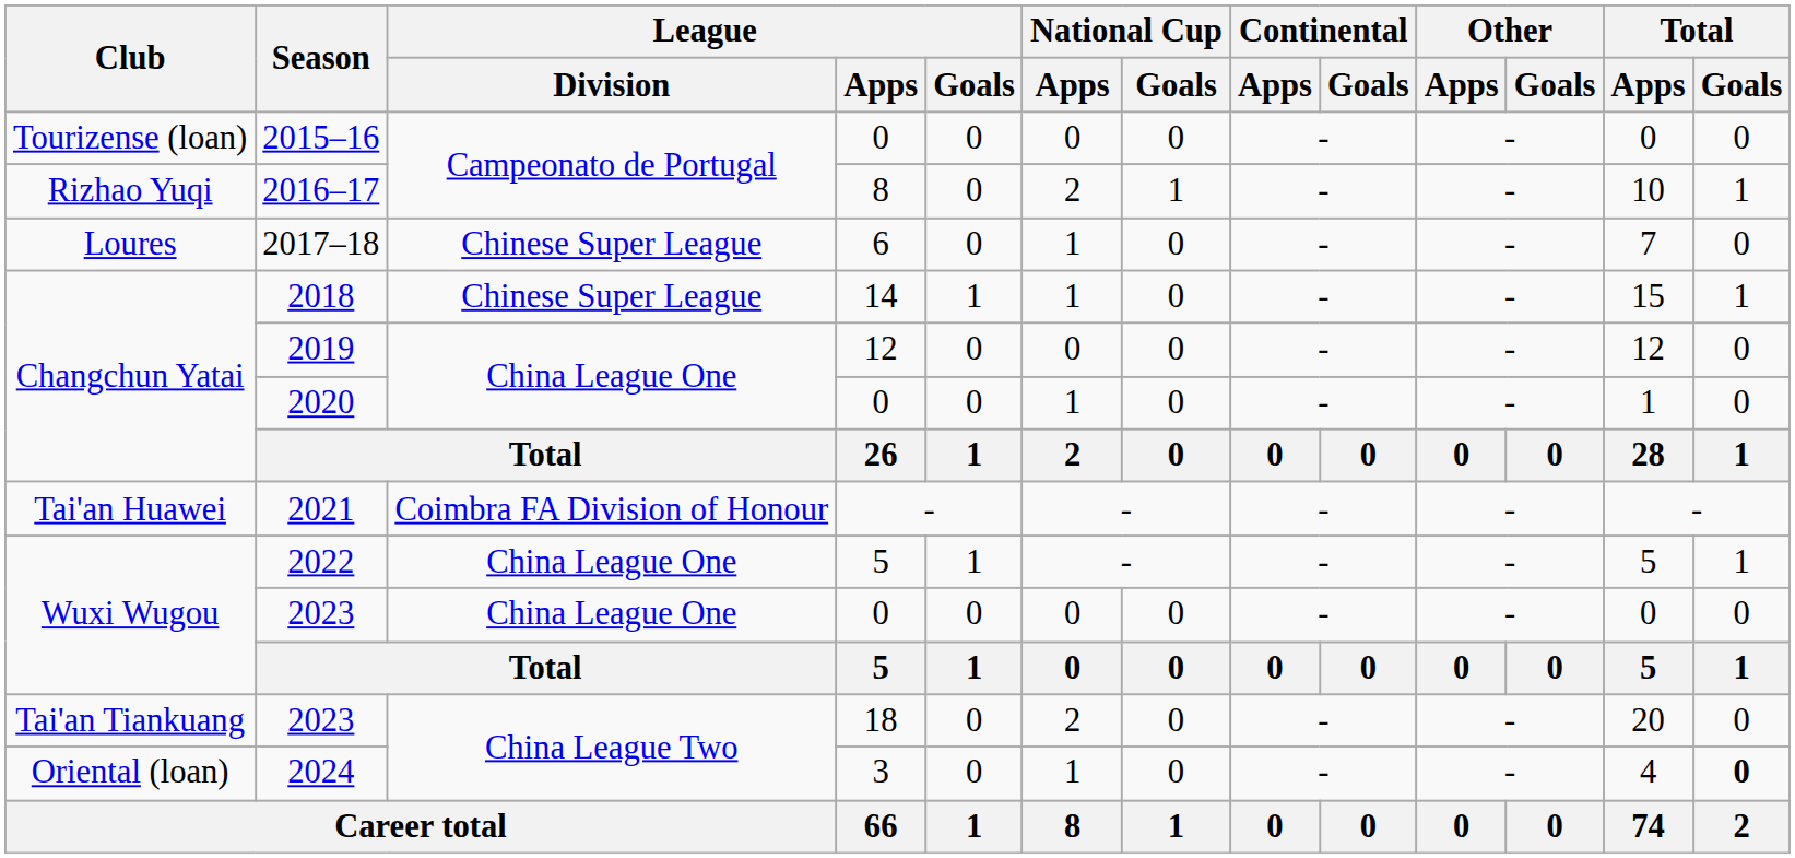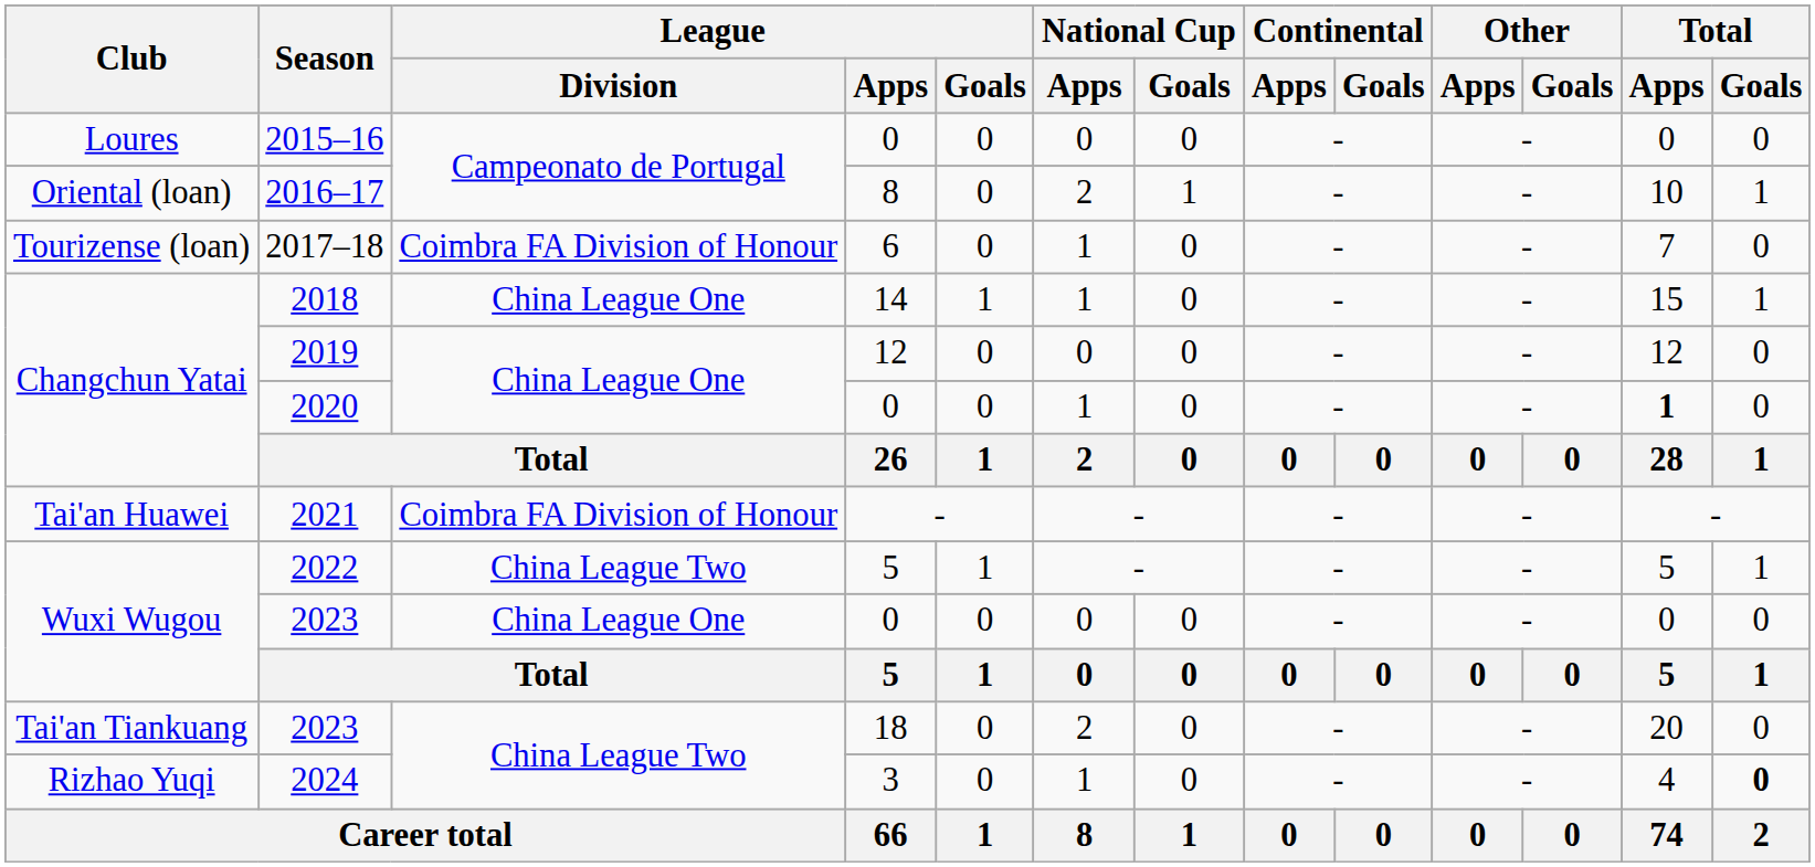2015–16 | Club: Tourizense (loan) -> Loures
2016–17 | Club: Rizhao Yuqi -> Oriental (loan)
2017–18 | Club: Loures -> Tourizense (loan)
2017–18 | League / Division: Chinese Super League -> Coimbra FA Division of Honour
2018 | League / Division: Chinese Super League -> China League One
2020 | Total / Apps: normal -> bold
2022 | League / Division: China League One -> China League Two
2024 | Club: Oriental (loan) -> Rizhao Yuqi
